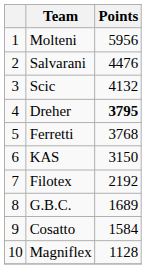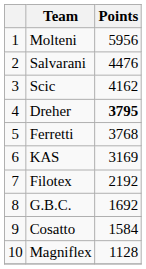Scic | Points: 4132 -> 4162
KAS | Points: 3150 -> 3169
G.B.C. | Points: 1689 -> 1692
